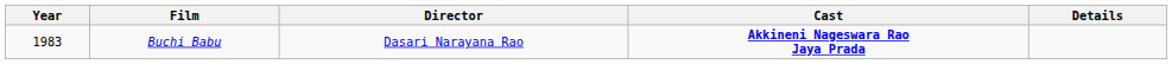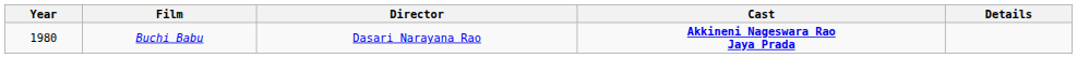Buchi Babu | Year: 1983 -> 1980
